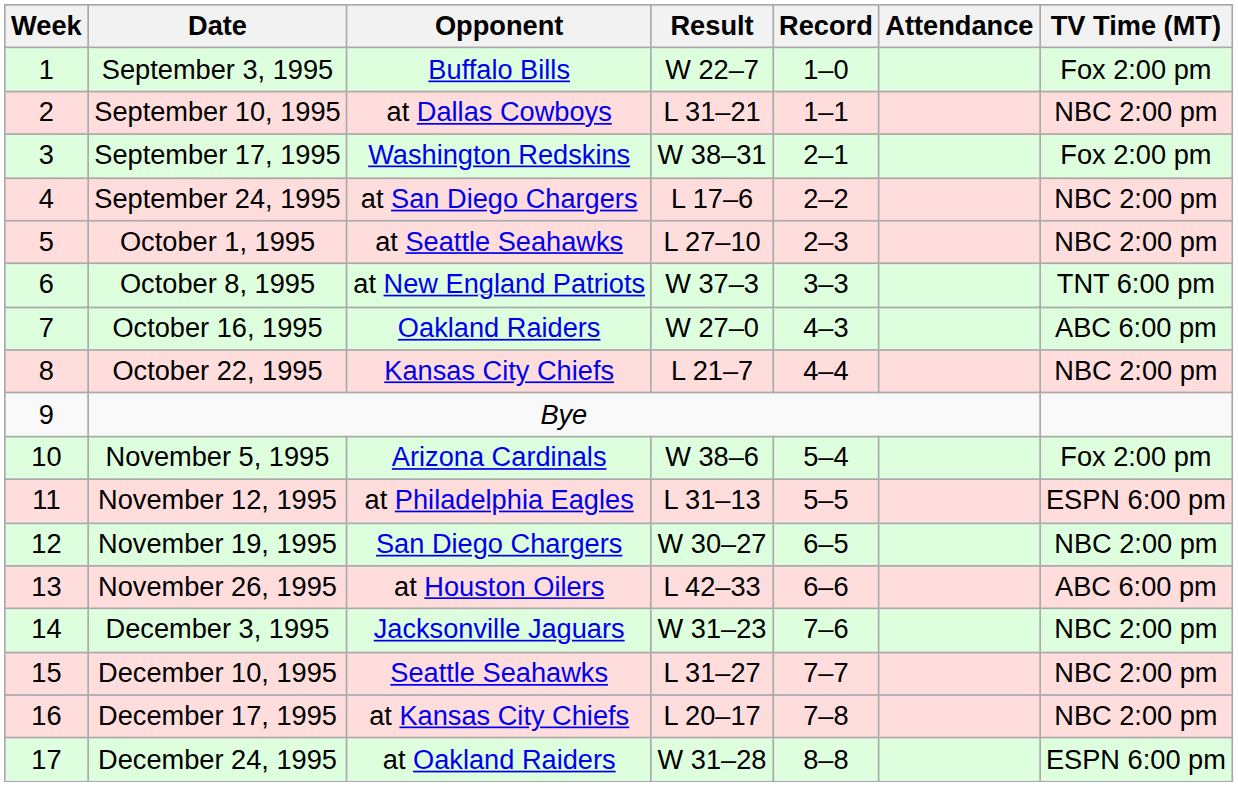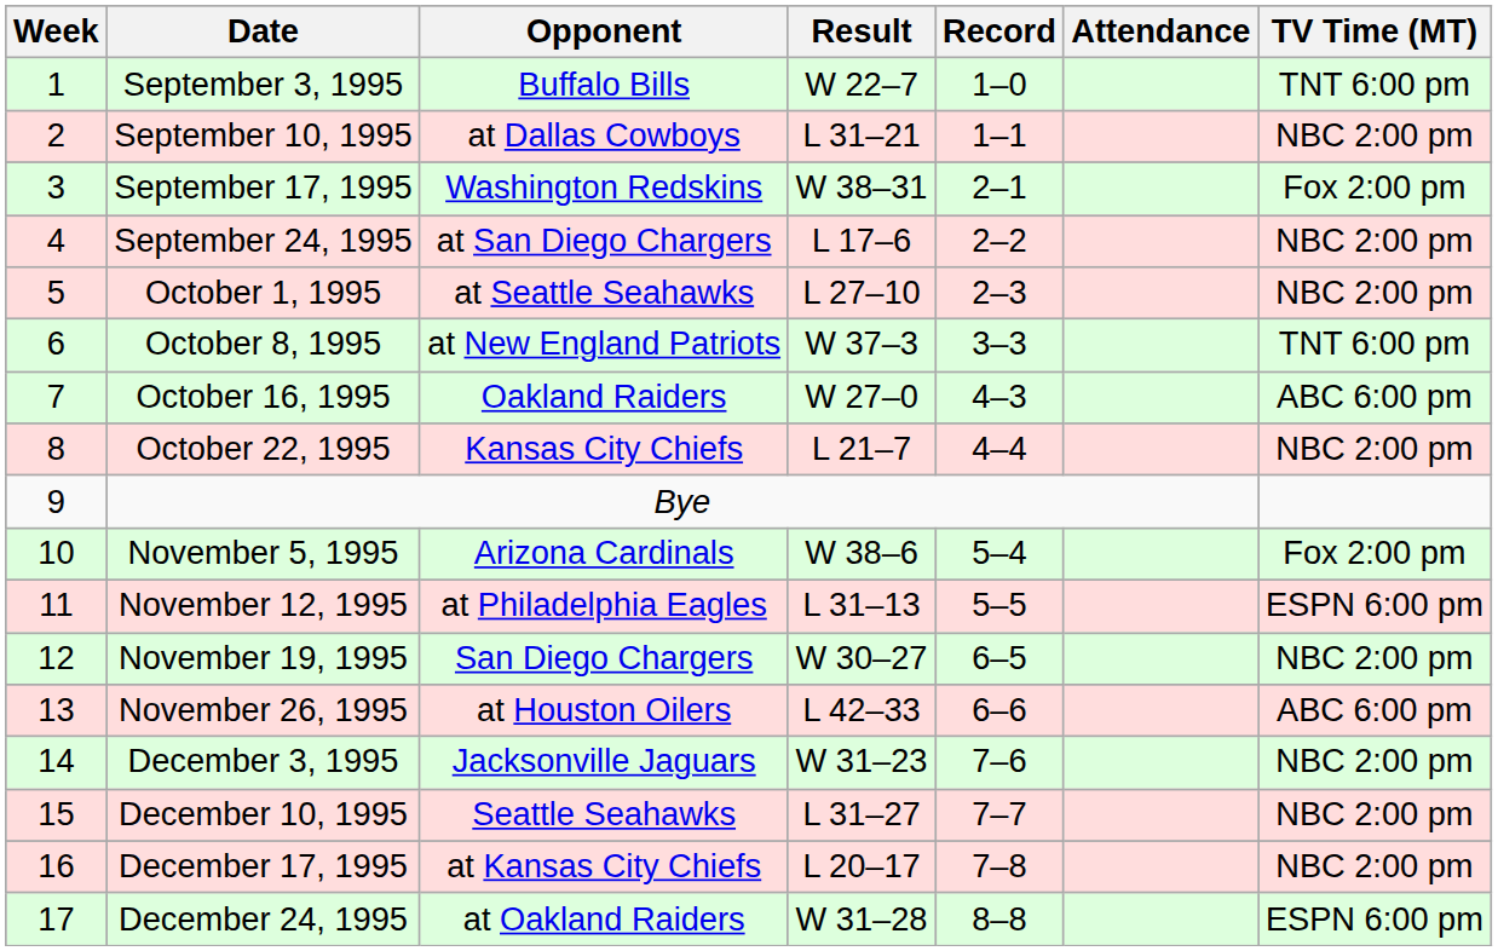September 3, 1995 | TV Time (MT): Fox 2:00 pm -> TNT 6:00 pm
